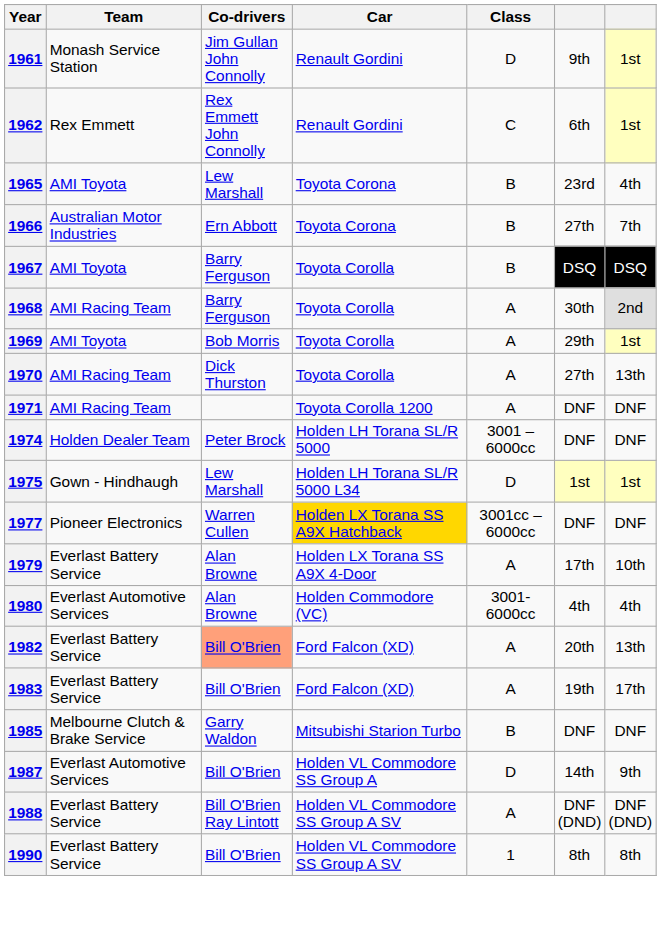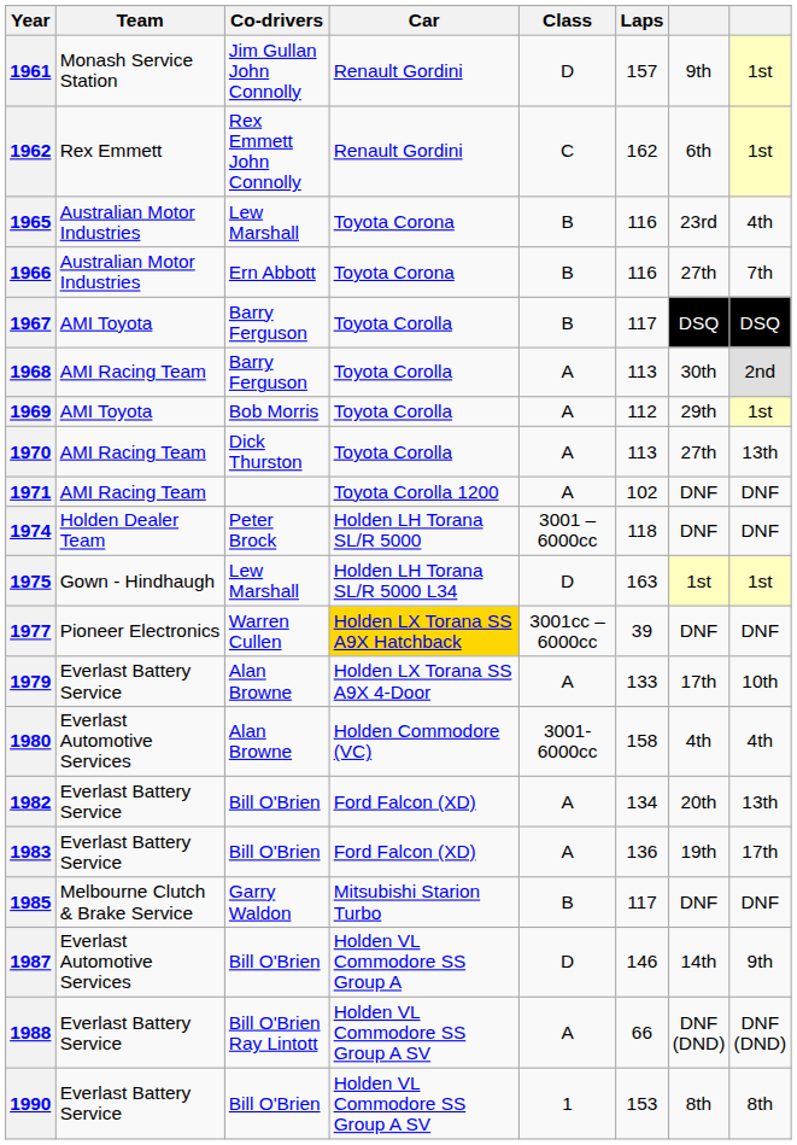+ column: Laps | 157 | 162 | 116 | 116 | 117 | 113 | 112 | 113 | 102 | 118 | 163 | 39 | 133 | 158 | 134 | 136 | 117 | 146 | 66 | 153
1965 | Team: AMI Toyota -> Australian Motor Industries
1982 | Co-drivers: lightsalmon background -> no background
